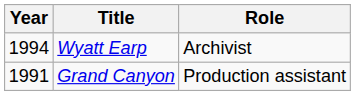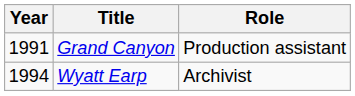rows swapped: Grand Canyon <-> Wyatt Earp
